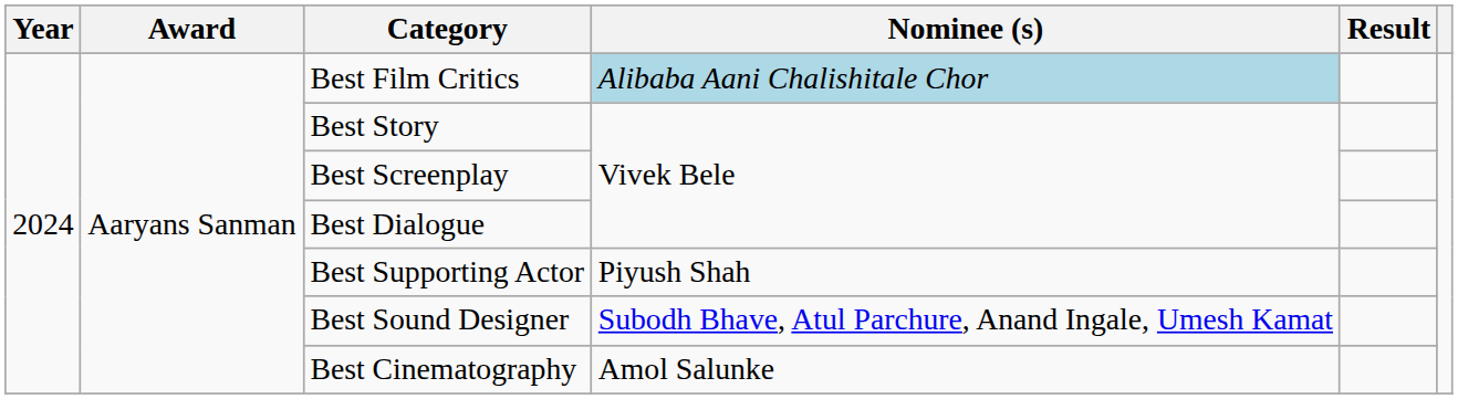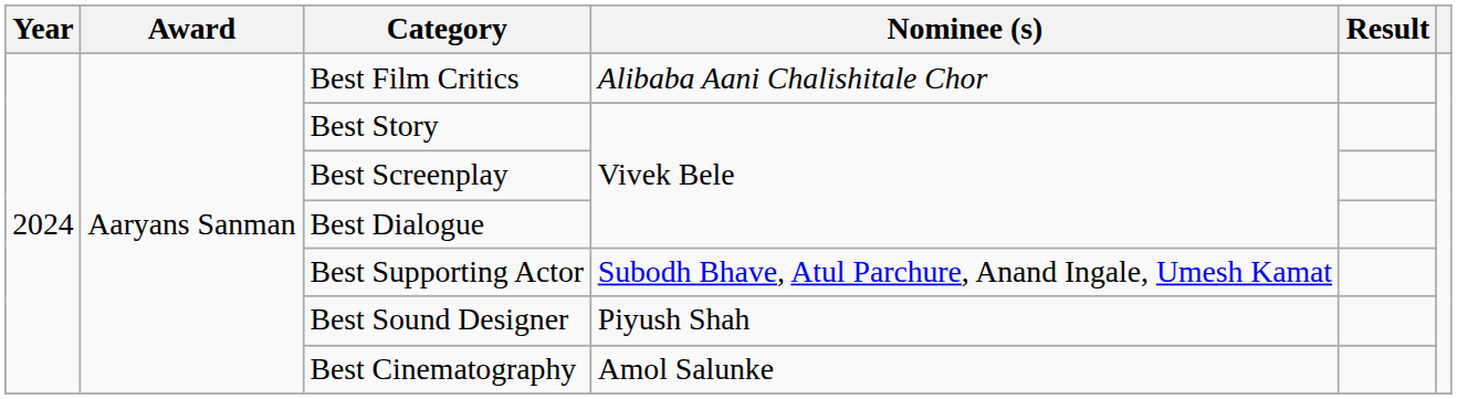Best Film Critics | Nominee (s): lightblue background -> no background
Best Supporting Actor | Nominee (s): Piyush Shah -> Subodh Bhave, Atul Parchure, Anand Ingale, Umesh Kamat
Best Sound Designer | Nominee (s): Subodh Bhave, Atul Parchure, Anand Ingale, Umesh Kamat -> Piyush Shah
